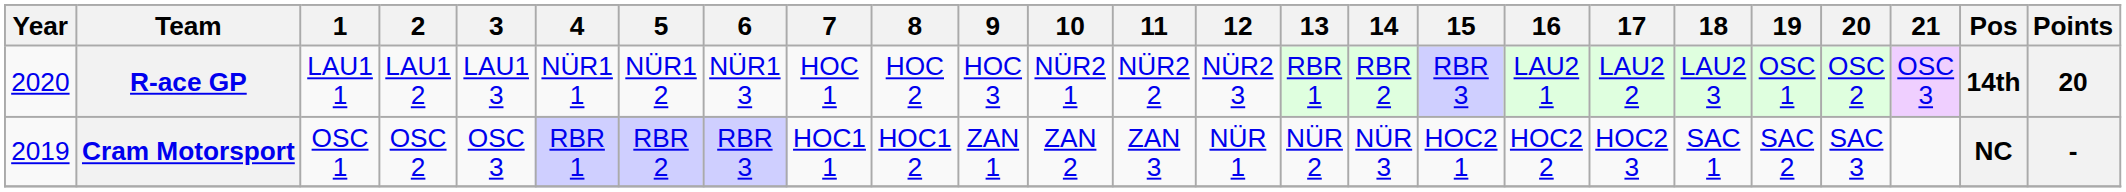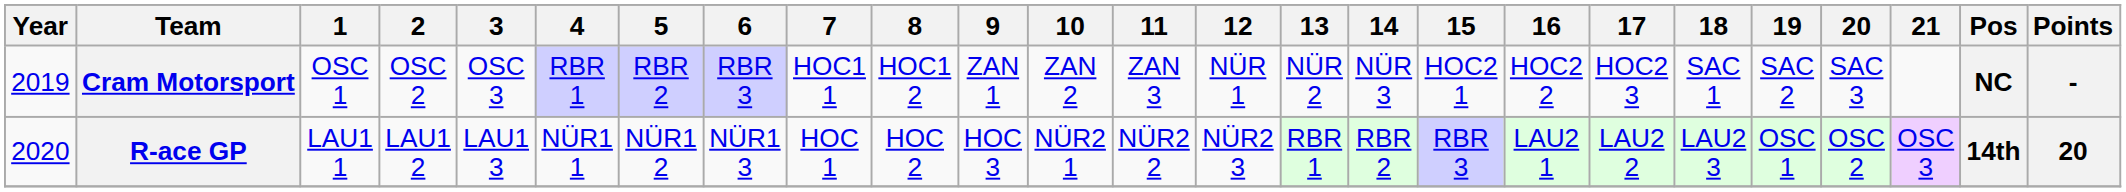rows swapped: Cram Motorsport <-> R-ace GP
